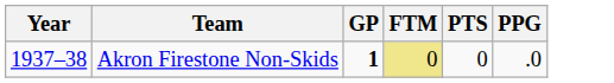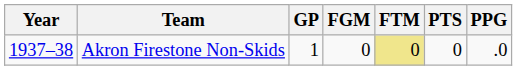+ column: FGM | 0
Akron Firestone Non-Skids | GP: bold -> normal
